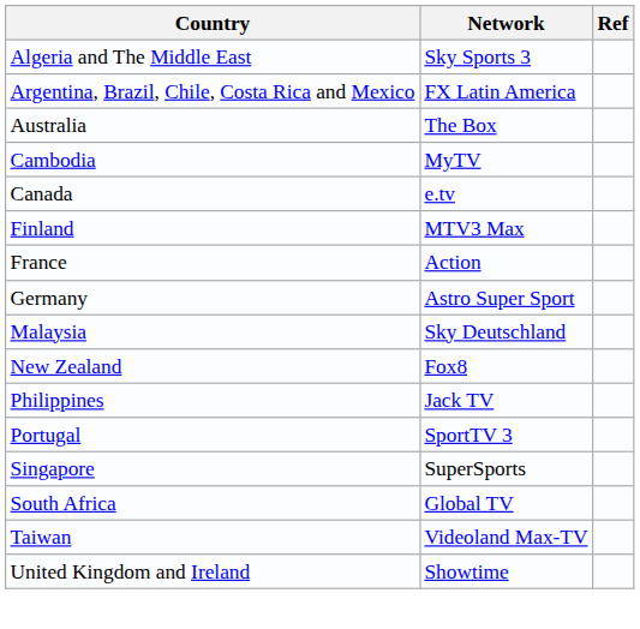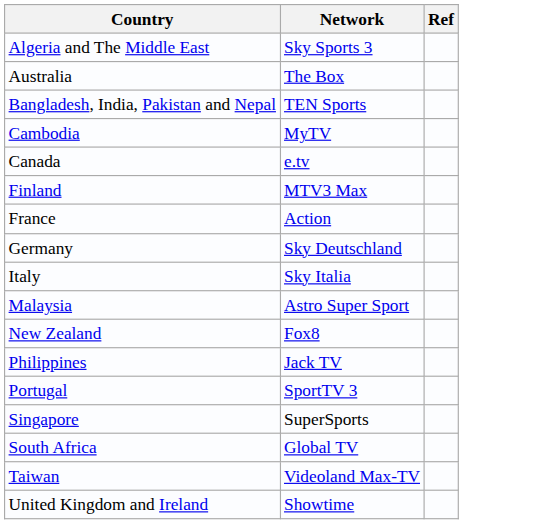- row: Argentina, Brazil, Chile, Costa Rica and Mexico | FX Latin America
+ row: Bangladesh, India, Pakistan and Nepal | TEN Sports
Germany | Network: Astro Super Sport -> Sky Deutschland
+ row: Italy | Sky Italia
Malaysia | Network: Sky Deutschland -> Astro Super Sport
